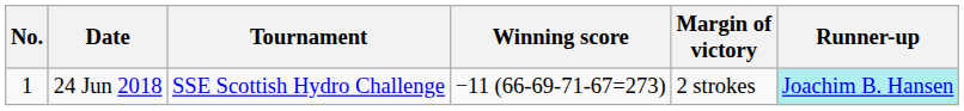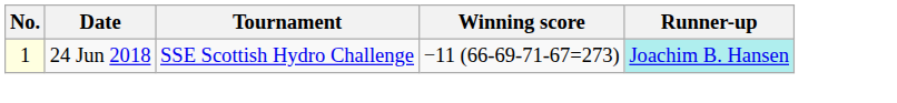- column: Margin of victory | 2 strokes
24 Jun 2018 | No.: no background -> lightyellow background
